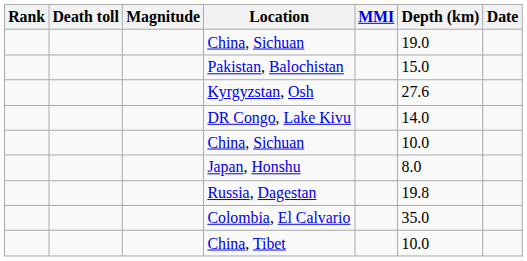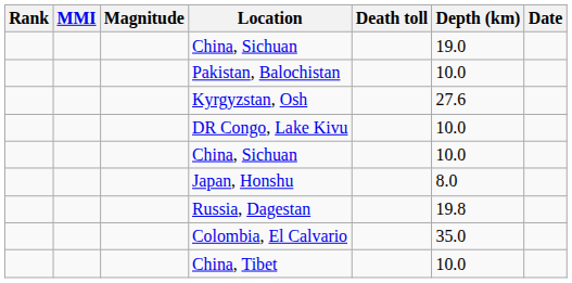columns swapped: Death toll <-> MMI
Pakistan, Balochistan | Depth (km): 15.0 -> 10.0
DR Congo, Lake Kivu | Depth (km): 14.0 -> 10.0
